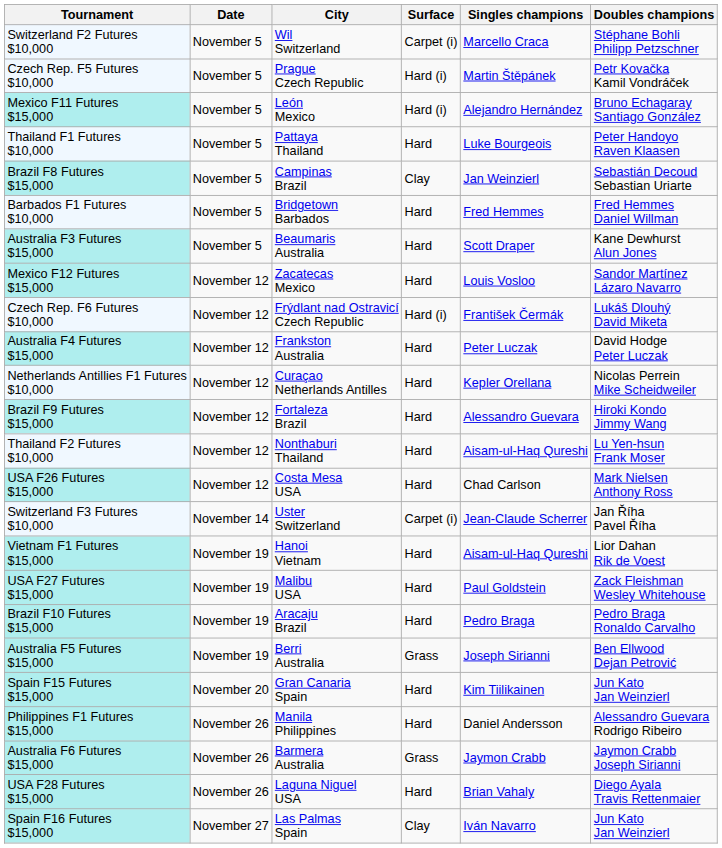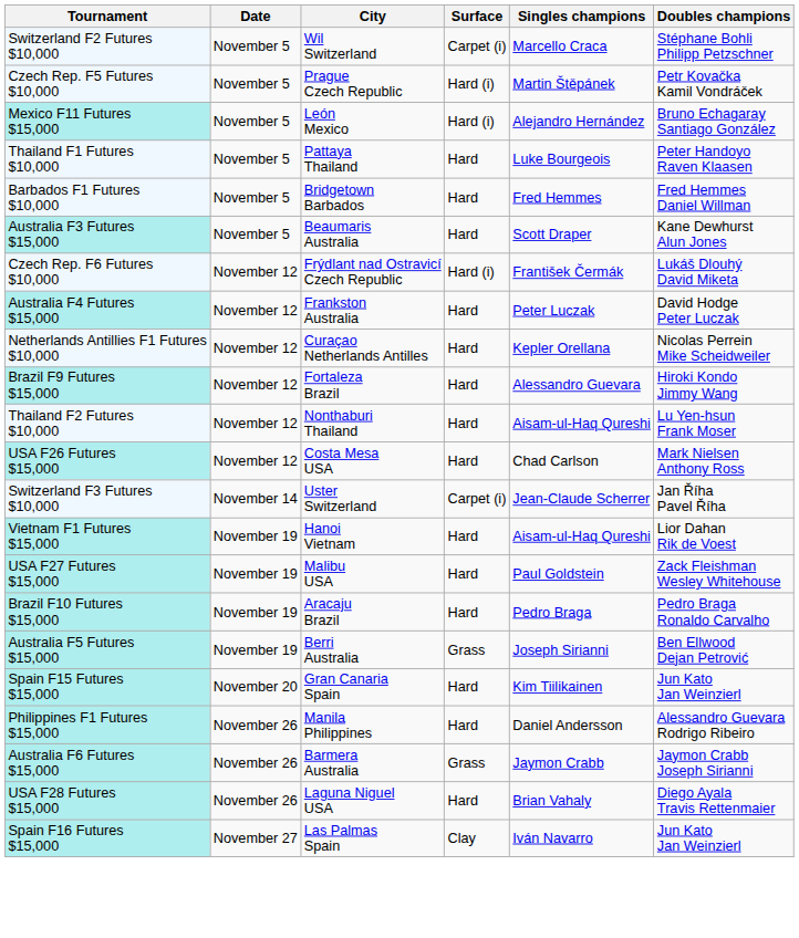- row: Brazil F8 Futures $15,000 | November 5 | Campinas Brazil | Clay | Jan Weinzierl | Sebastián Decoud Sebastian Uriarte
- row: Mexico F12 Futures $15,000 | November 12 | Zacatecas Mexico | Hard | Louis Vosloo | Sandor Martínez Lázaro Navarro
